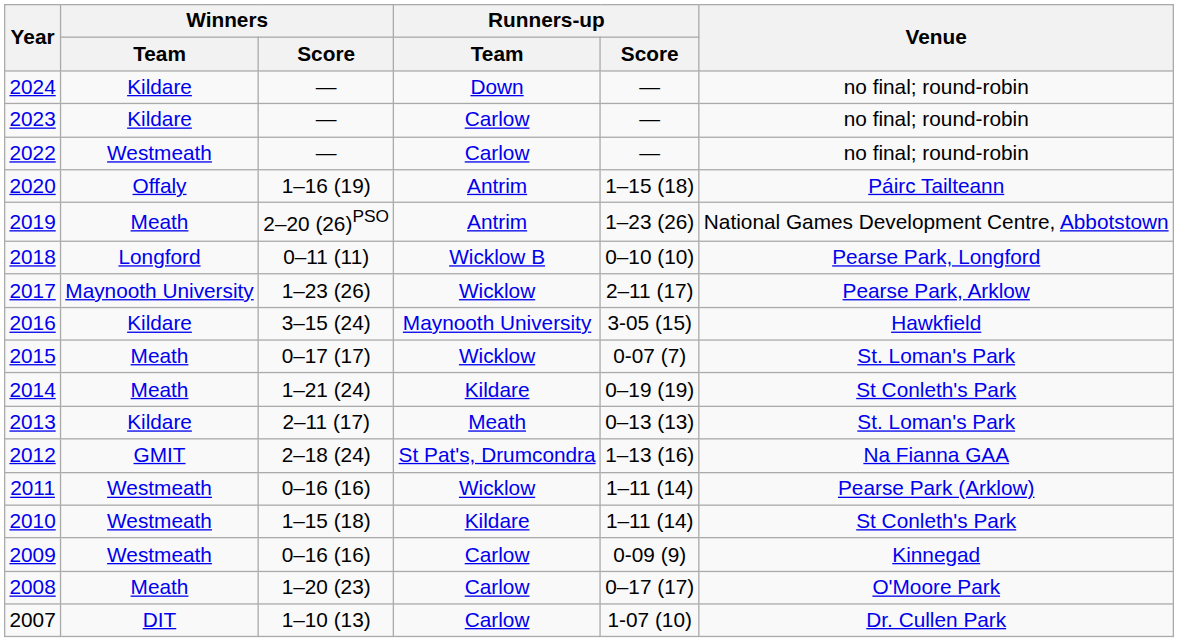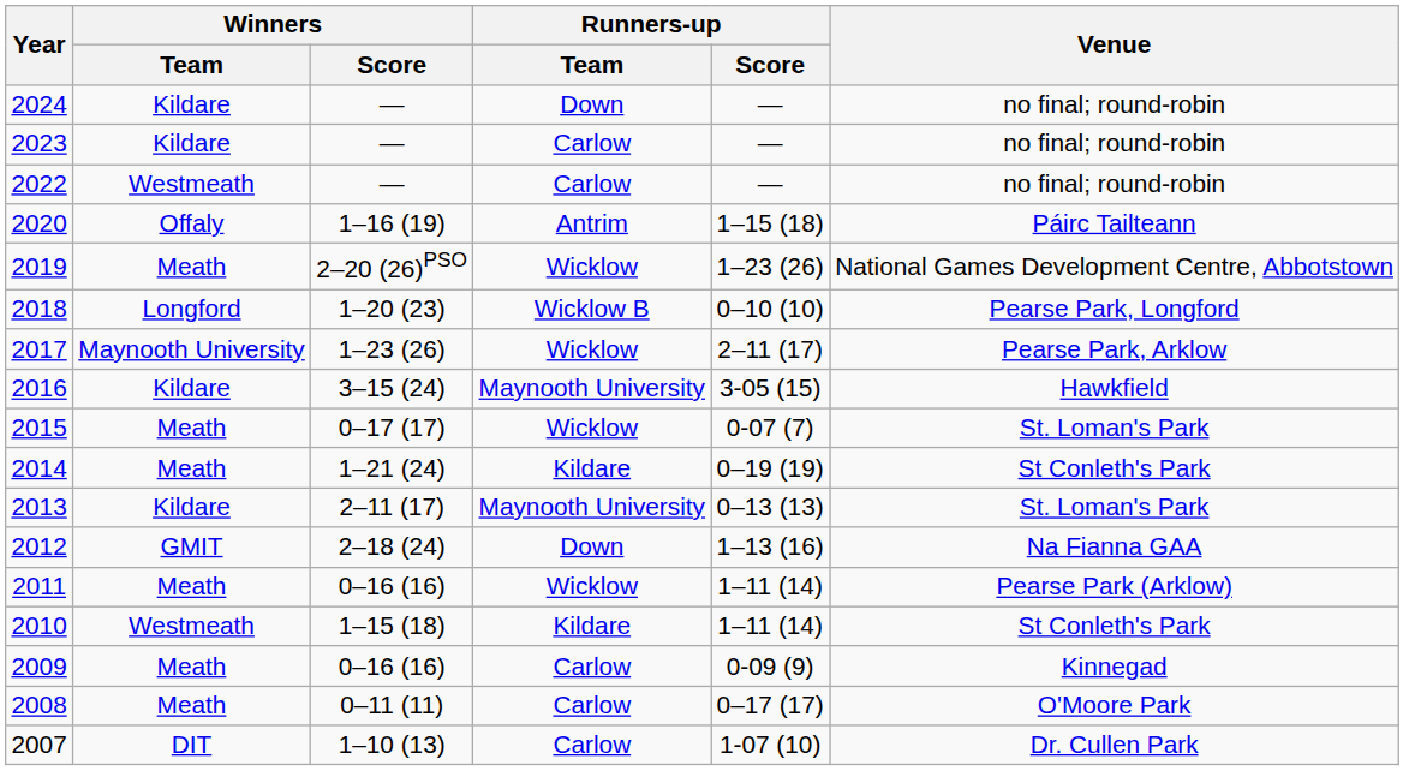2019 | Runners-up / Team: Antrim -> Wicklow
2018 | Winners / Score: 0–11 (11) -> 1–20 (23)
2013 | Runners-up / Team: Meath -> Maynooth University
2012 | Runners-up / Team: St Pat's, Drumcondra -> Down
2011 | Winners / Team: Westmeath -> Meath
2009 | Winners / Team: Westmeath -> Meath
2008 | Winners / Score: 1–20 (23) -> 0–11 (11)
